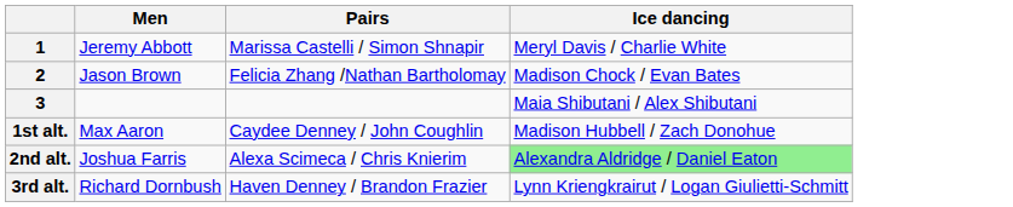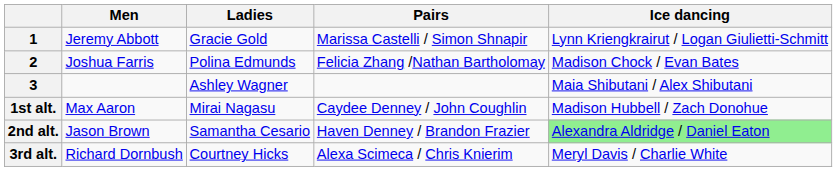+ column: Ladies | Gracie Gold | Polina Edmunds | Ashley Wagner | Mirai Nagasu | Samantha Cesario | Courtney Hicks
1 | Ice dancing: Meryl Davis / Charlie White -> Lynn Kriengkrairut / Logan Giulietti-Schmitt
2 | Men: Jason Brown -> Joshua Farris
2nd alt. | Men: Joshua Farris -> Jason Brown
2nd alt. | Pairs: Alexa Scimeca / Chris Knierim -> Haven Denney / Brandon Frazier
3rd alt. | Pairs: Haven Denney / Brandon Frazier -> Alexa Scimeca / Chris Knierim
3rd alt. | Ice dancing: Lynn Kriengkrairut / Logan Giulietti-Schmitt -> Meryl Davis / Charlie White
